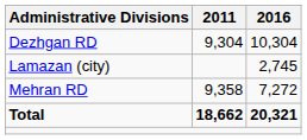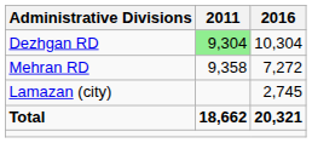Dezhgan RD | 2011: no background -> lightgreen background
rows swapped: Mehran RD <-> Lamazan (city)
